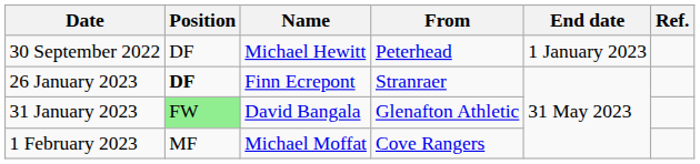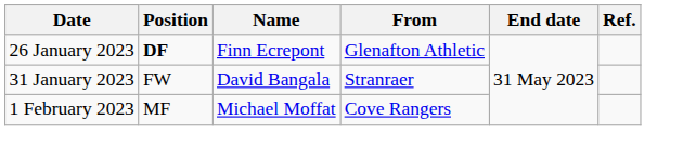- row: 30 September 2022 | DF | Michael Hewitt | Peterhead | 1 January 2023
26 January 2023 | From: Stranraer -> Glenafton Athletic
31 January 2023 | Position: lightgreen background -> no background
31 January 2023 | From: Glenafton Athletic -> Stranraer
